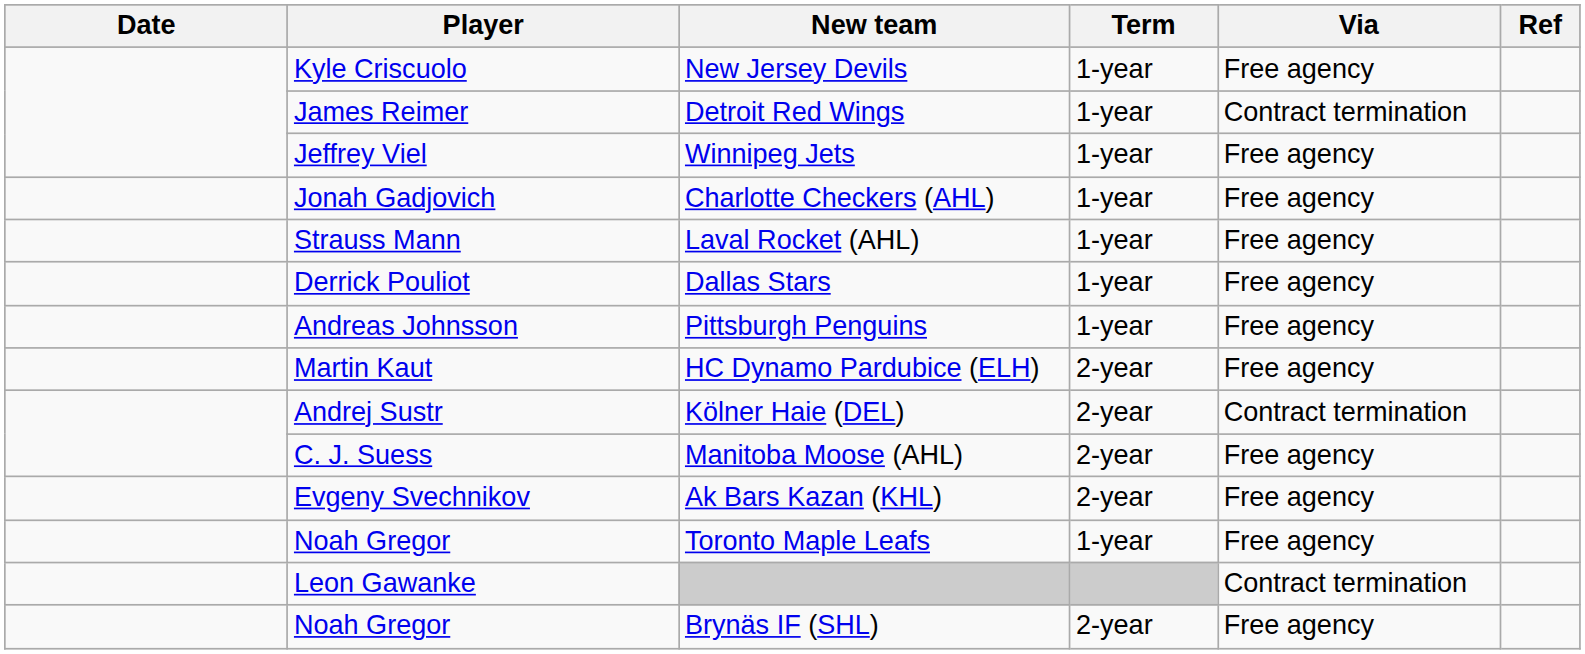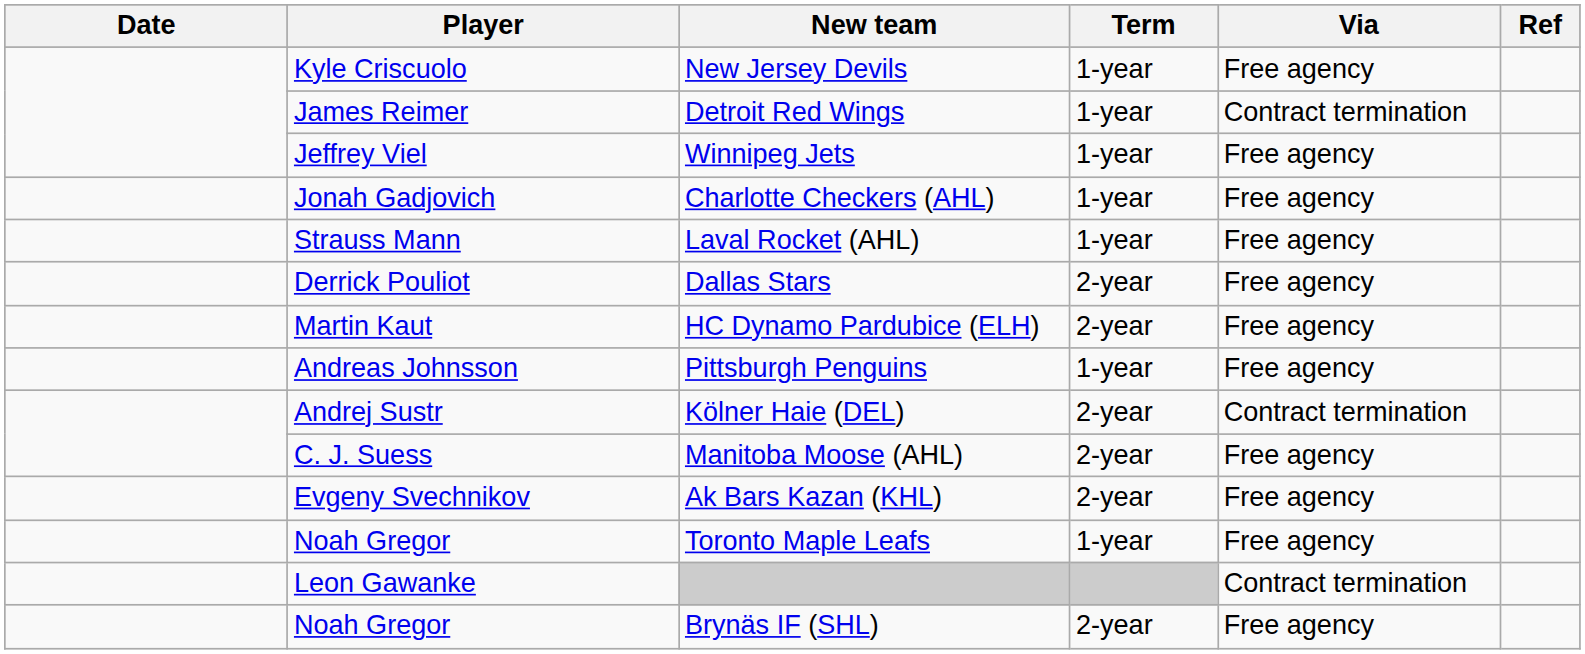Dallas Stars | Term: 1-year -> 2-year
rows swapped: HC Dynamo Pardubice (ELH) <-> Pittsburgh Penguins
